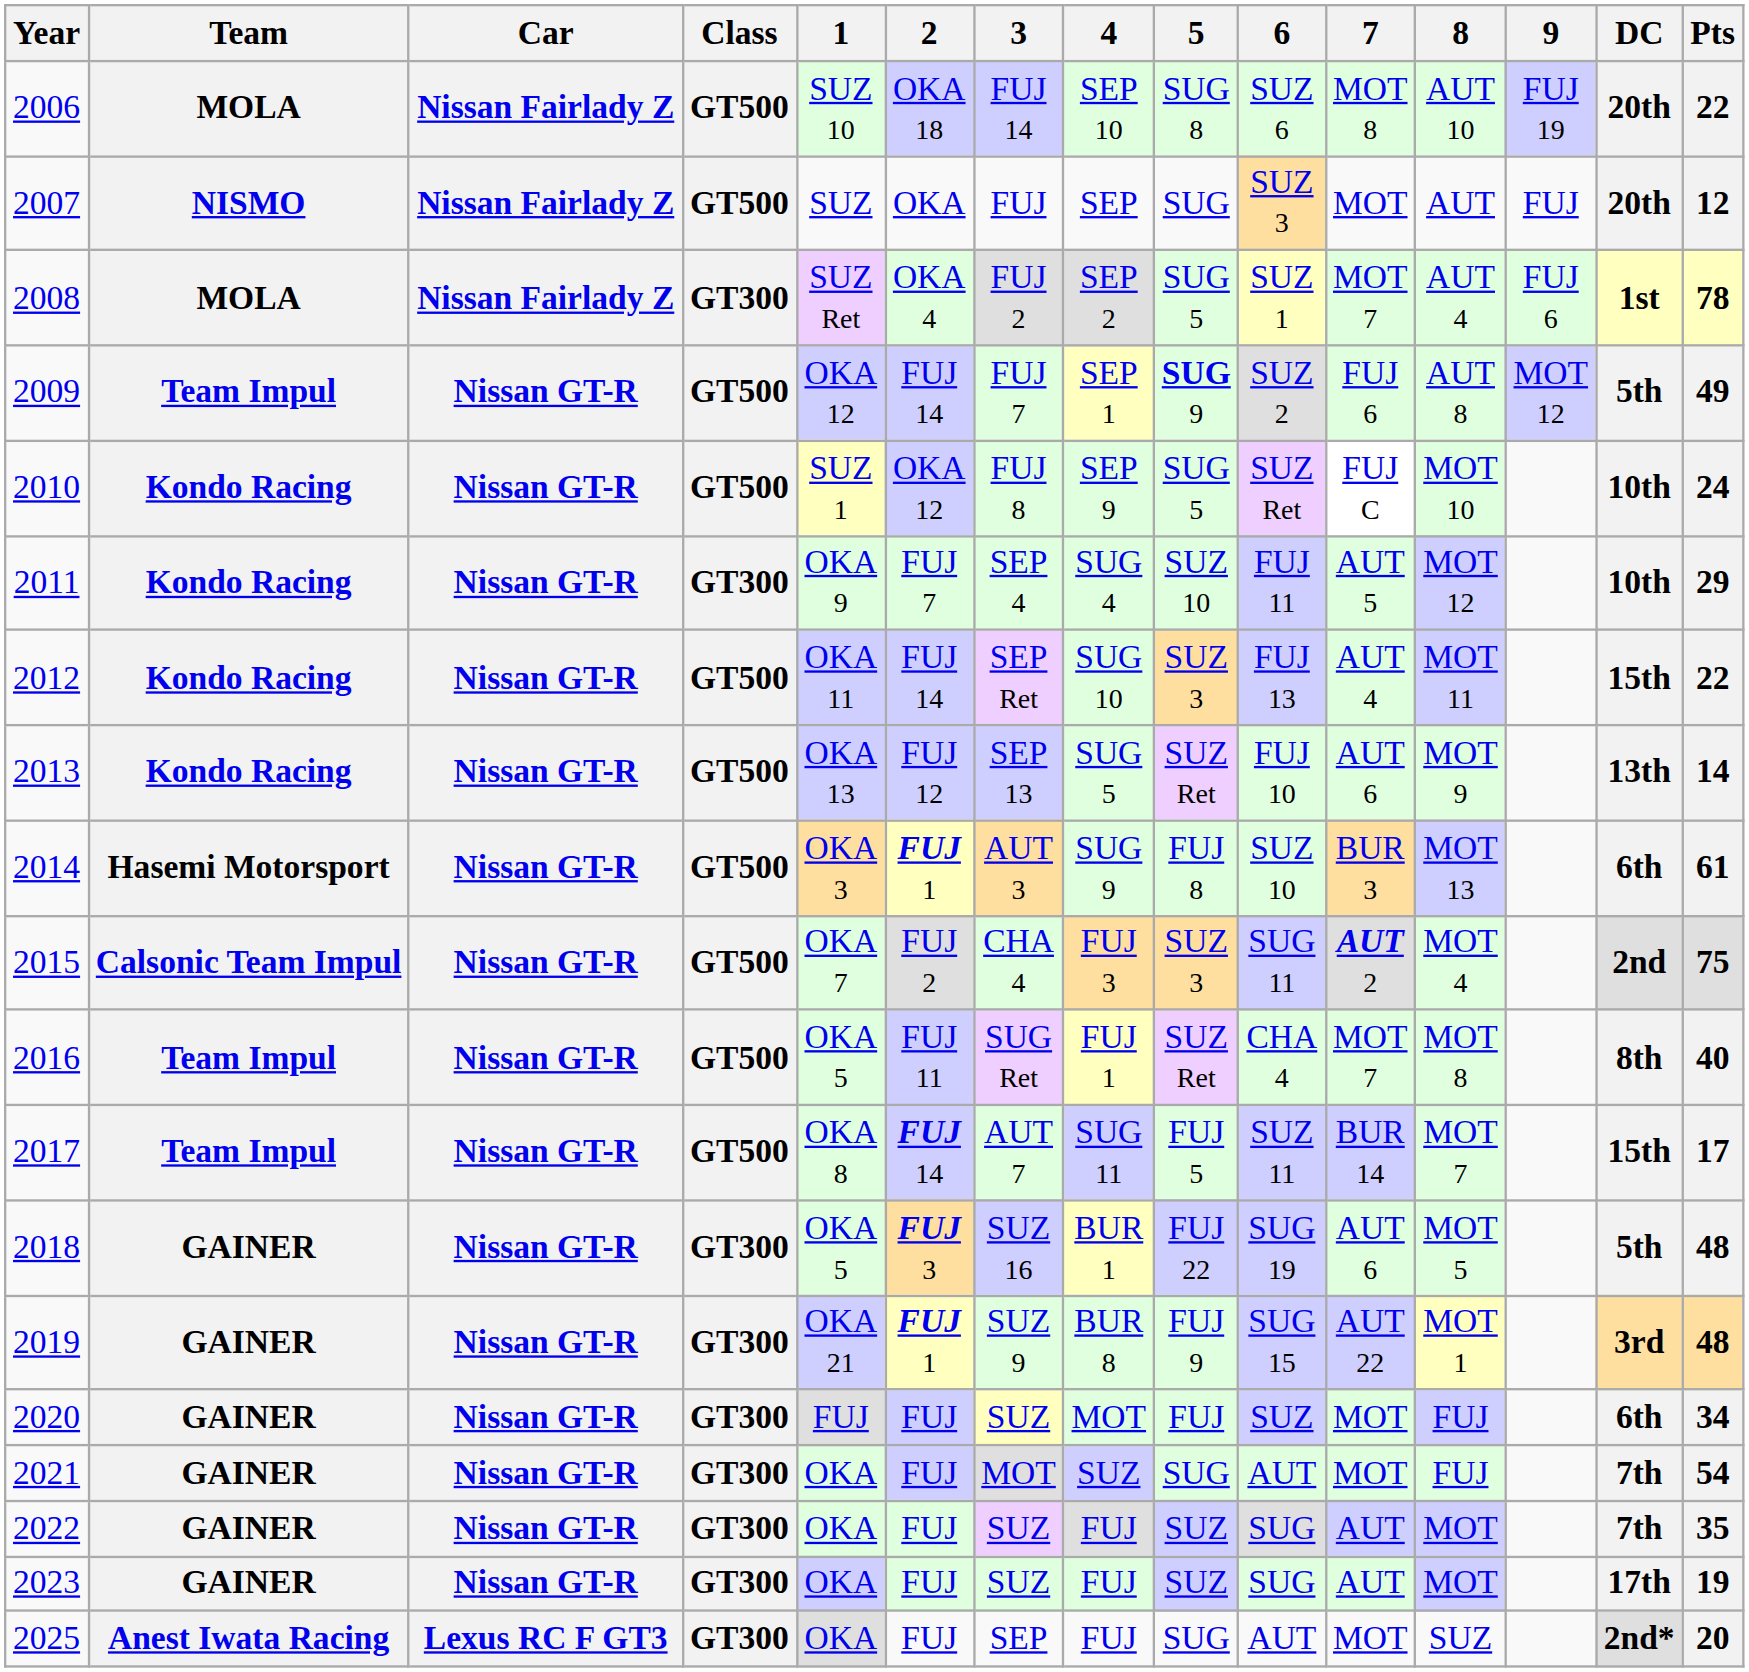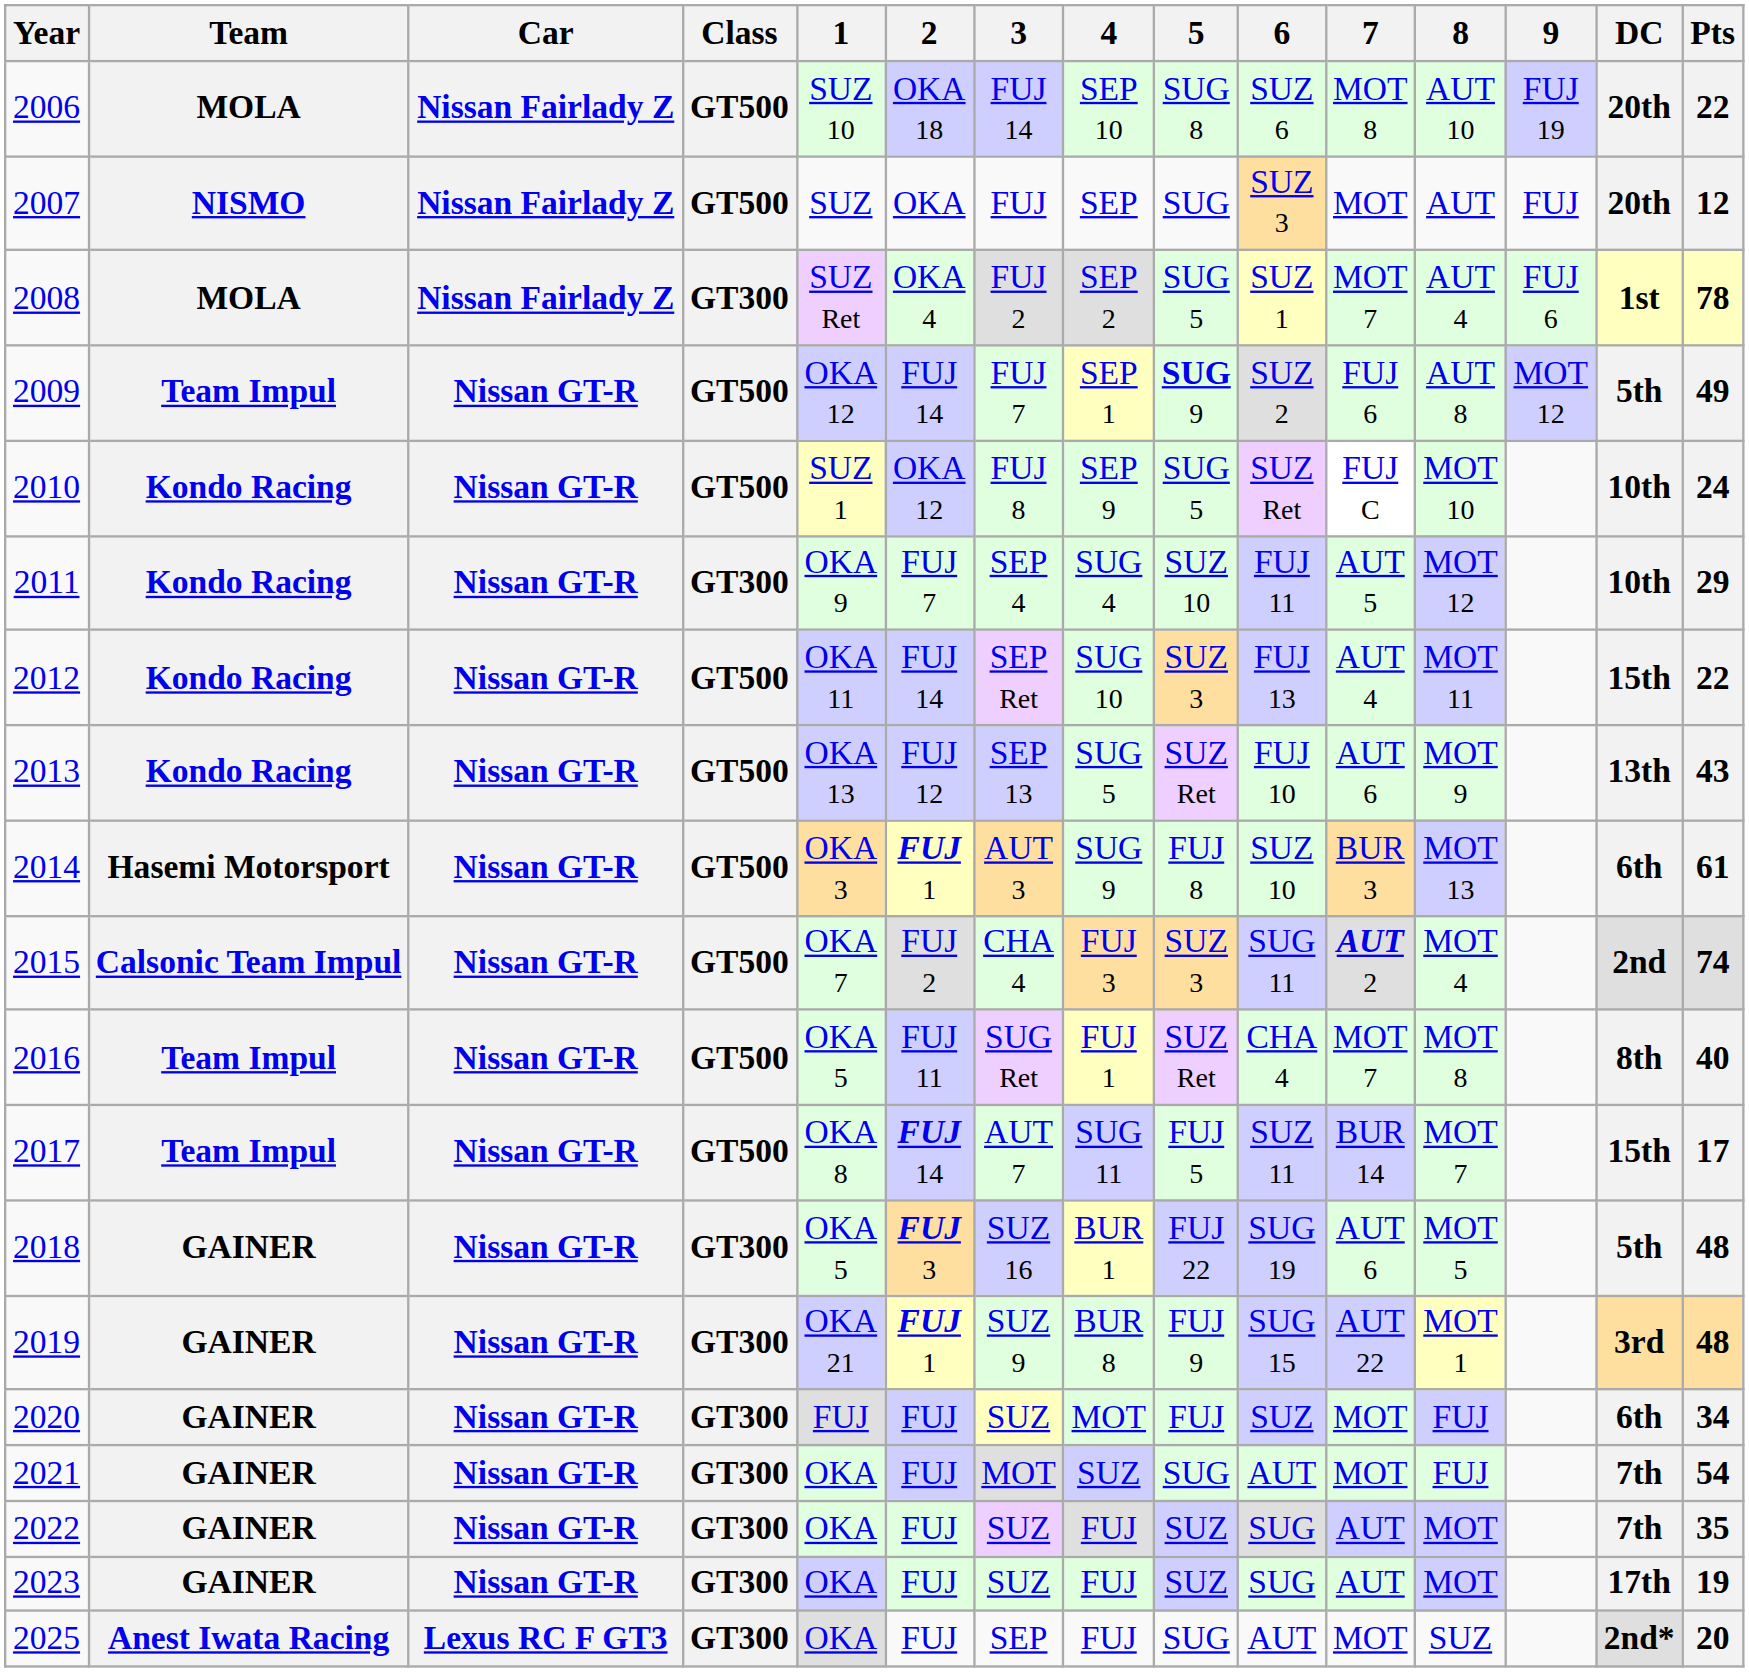2013 | Pts: 14 -> 43
2015 | Pts: 75 -> 74
